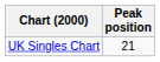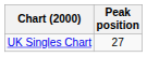UK Singles Chart | Peak position: 21 -> 27
